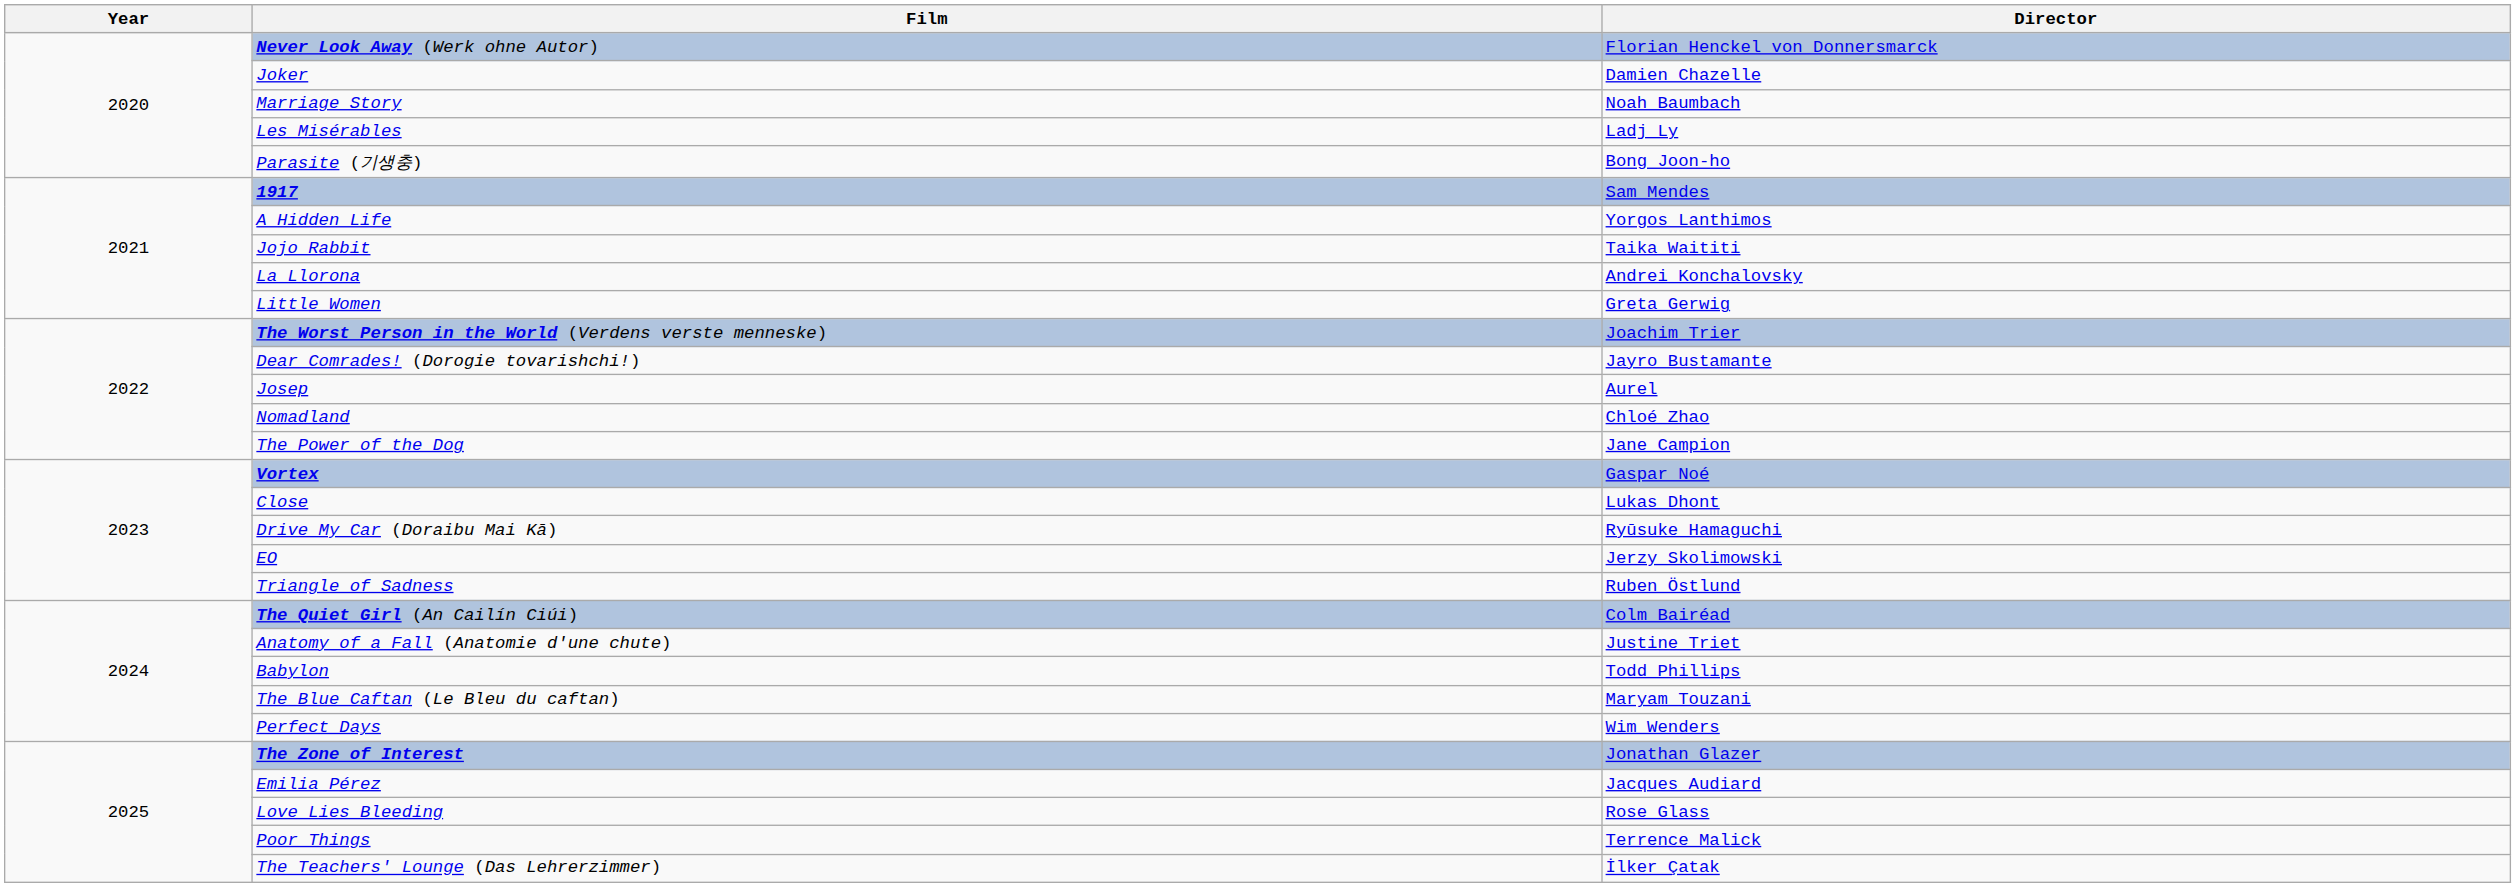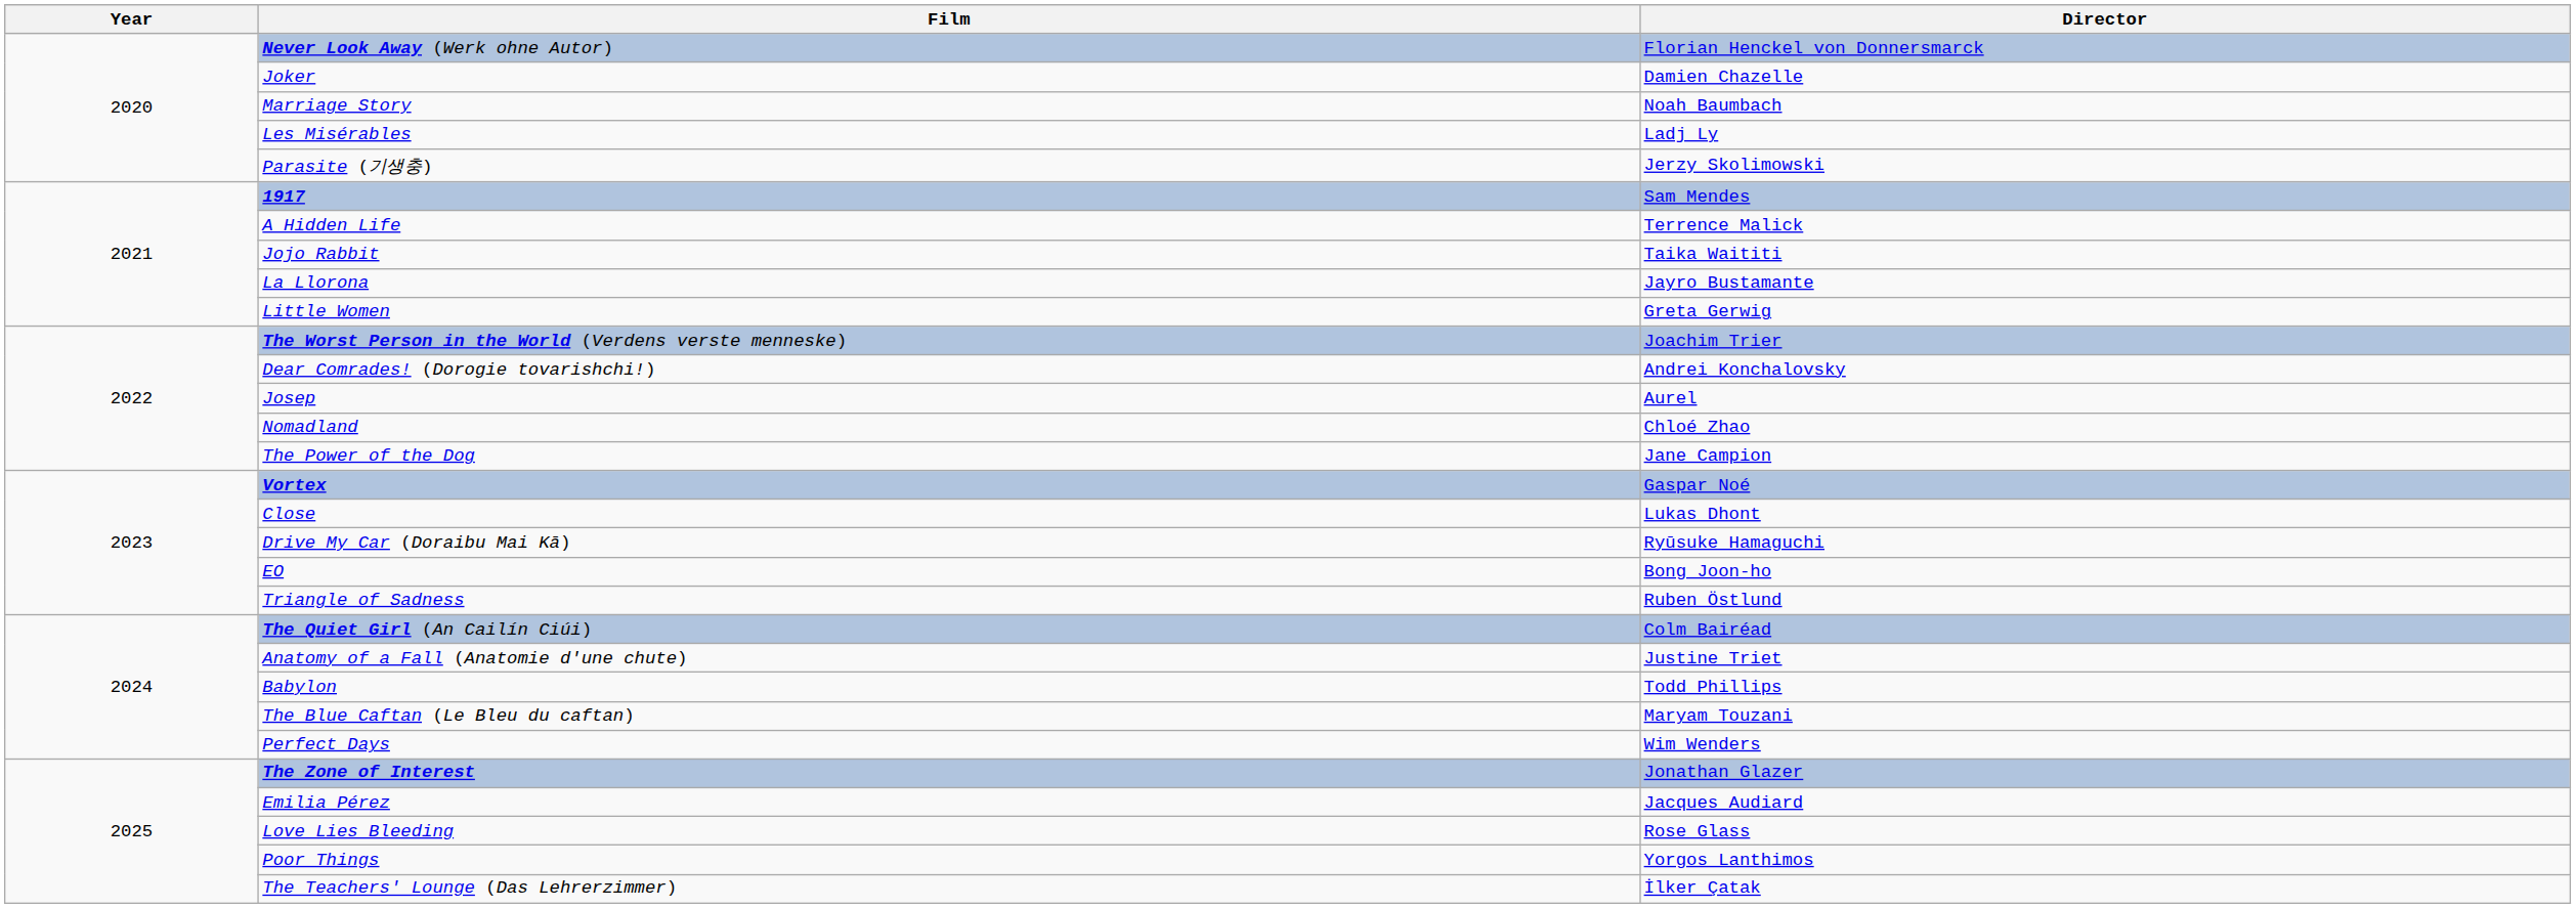Parasite (기생충) | Director: Bong Joon-ho -> Jerzy Skolimowski
A Hidden Life | Director: Yorgos Lanthimos -> Terrence Malick
La Llorona | Director: Andrei Konchalovsky -> Jayro Bustamante
Dear Comrades! (Dorogie tovarishchi!) | Director: Jayro Bustamante -> Andrei Konchalovsky
EO | Director: Jerzy Skolimowski -> Bong Joon-ho
Poor Things | Director: Terrence Malick -> Yorgos Lanthimos
